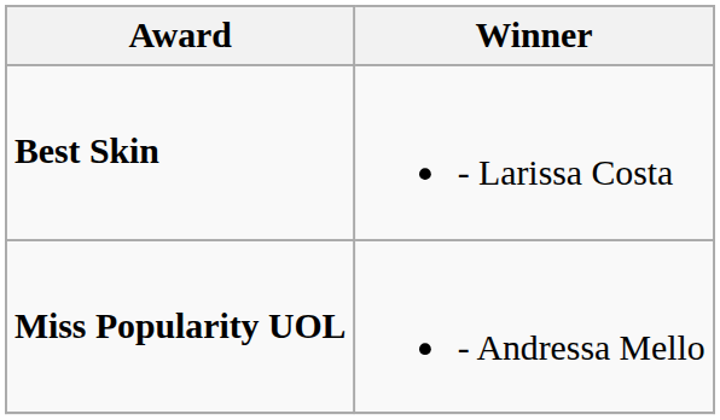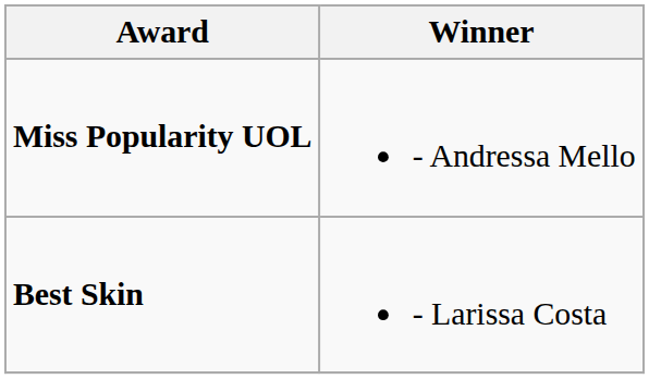rows swapped: Best Skin <-> Miss Popularity UOL
